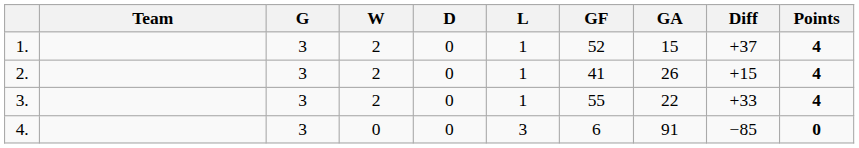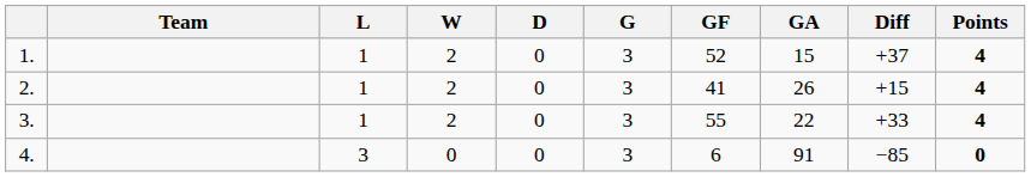columns swapped: G <-> L
